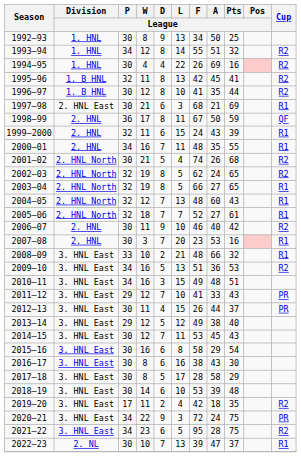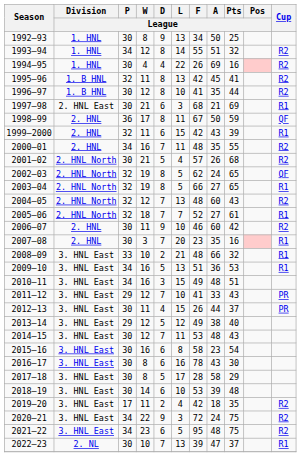1999–2000 | F / League: 24 -> 42
2000–01 | Cup: R1 -> R2
2001–02 | F / League: 74 -> 57
2002–03 | Cup: R2 -> QF
2004–05 | Cup: R1 -> R2
2006–07 | A / League: 40 -> 60
2007–08 | A / League: 53 -> 35
2009–10 | Cup: R2 -> R1
2014–15 | A / League: 45 -> 48
2015–16 | A / League: 29 -> 23
2016–17 | F / League: 38 -> 78
2020–21 | Cup: PR -> R2
2021–22 | A / League: 28 -> 48
